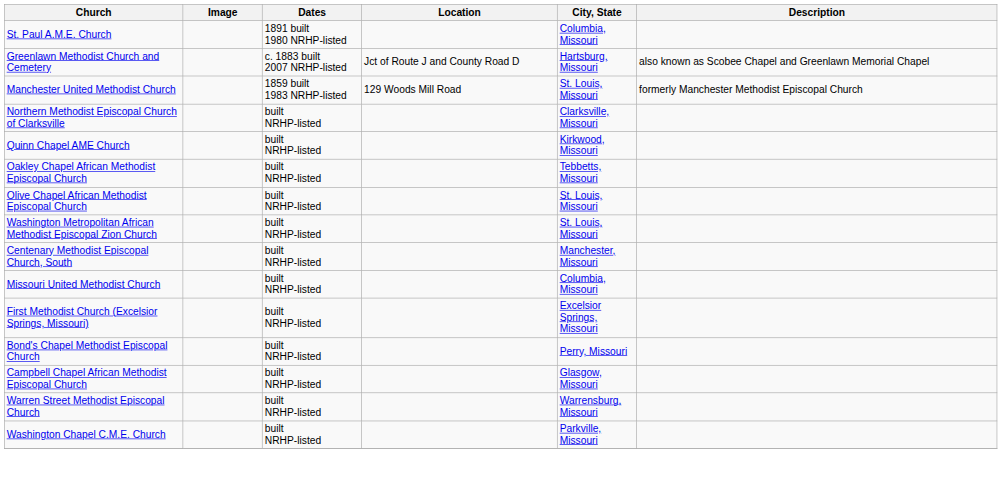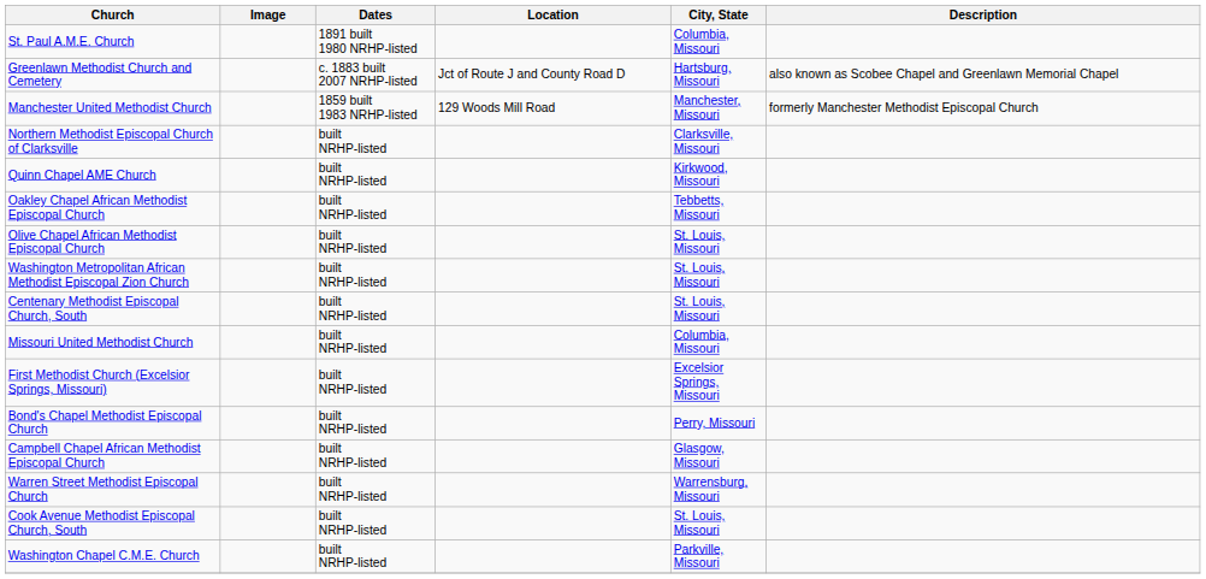Manchester United Methodist Church | City, State: St. Louis, Missouri -> Manchester, Missouri
Centenary Methodist Episcopal Church, South | City, State: Manchester, Missouri -> St. Louis, Missouri
+ row: Cook Avenue Methodist Episcopal Church, South | built NRHP-listed | St. Louis, Missouri
